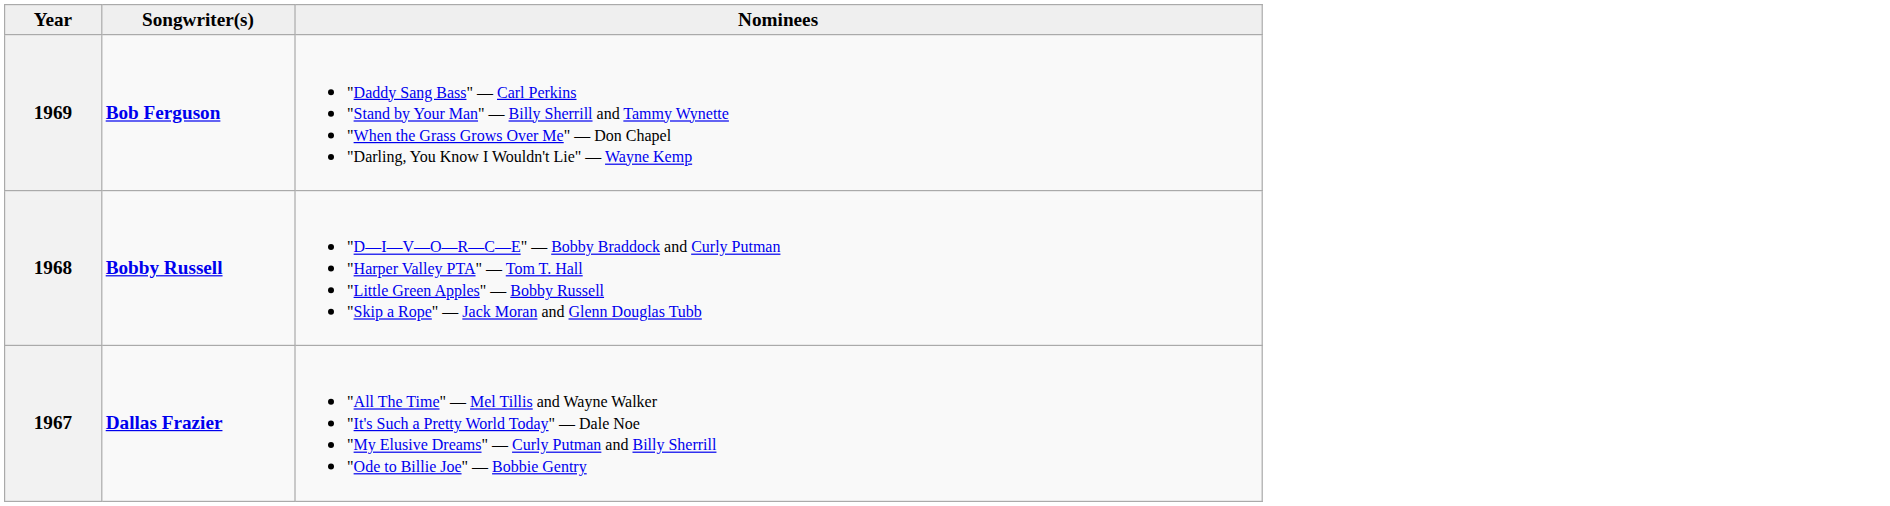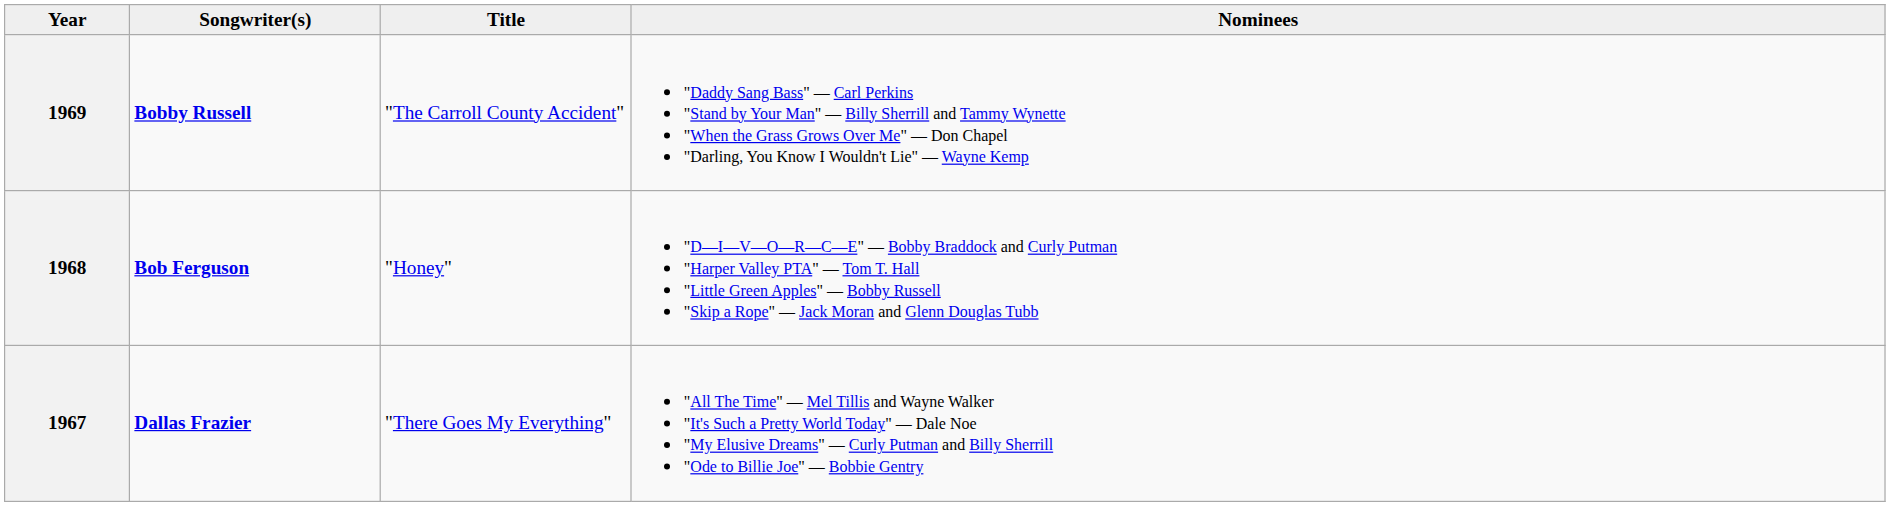+ column: Title | "The Carroll County Accident" | "Honey" | "There Goes My Everything"
1969 | Songwriter(s): Bob Ferguson -> Bobby Russell
1968 | Songwriter(s): Bobby Russell -> Bob Ferguson
